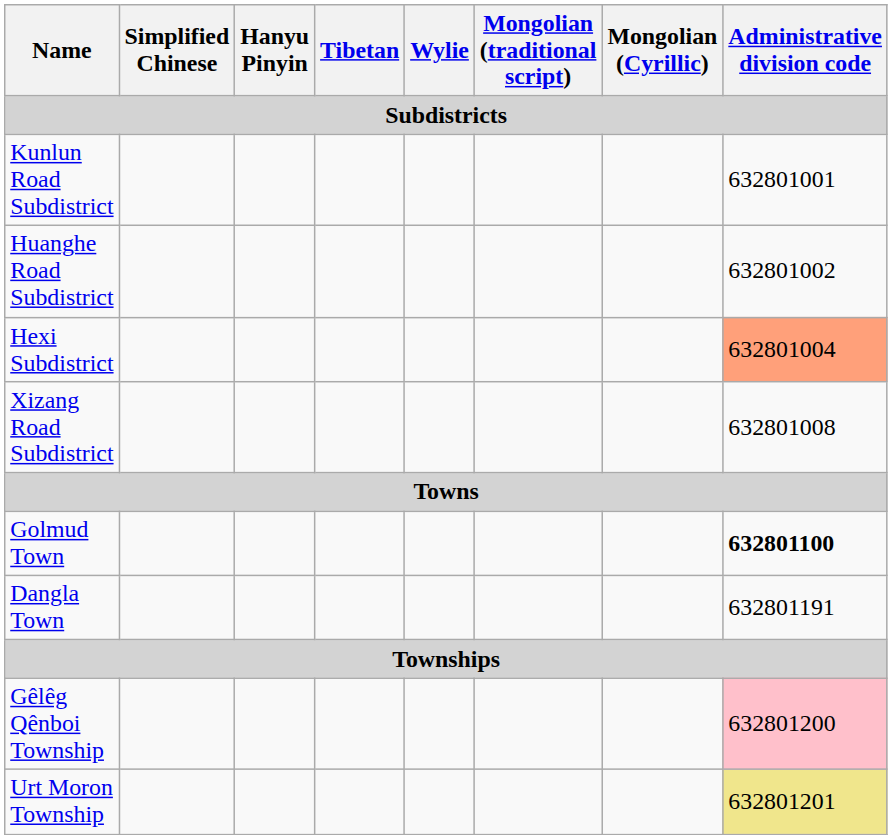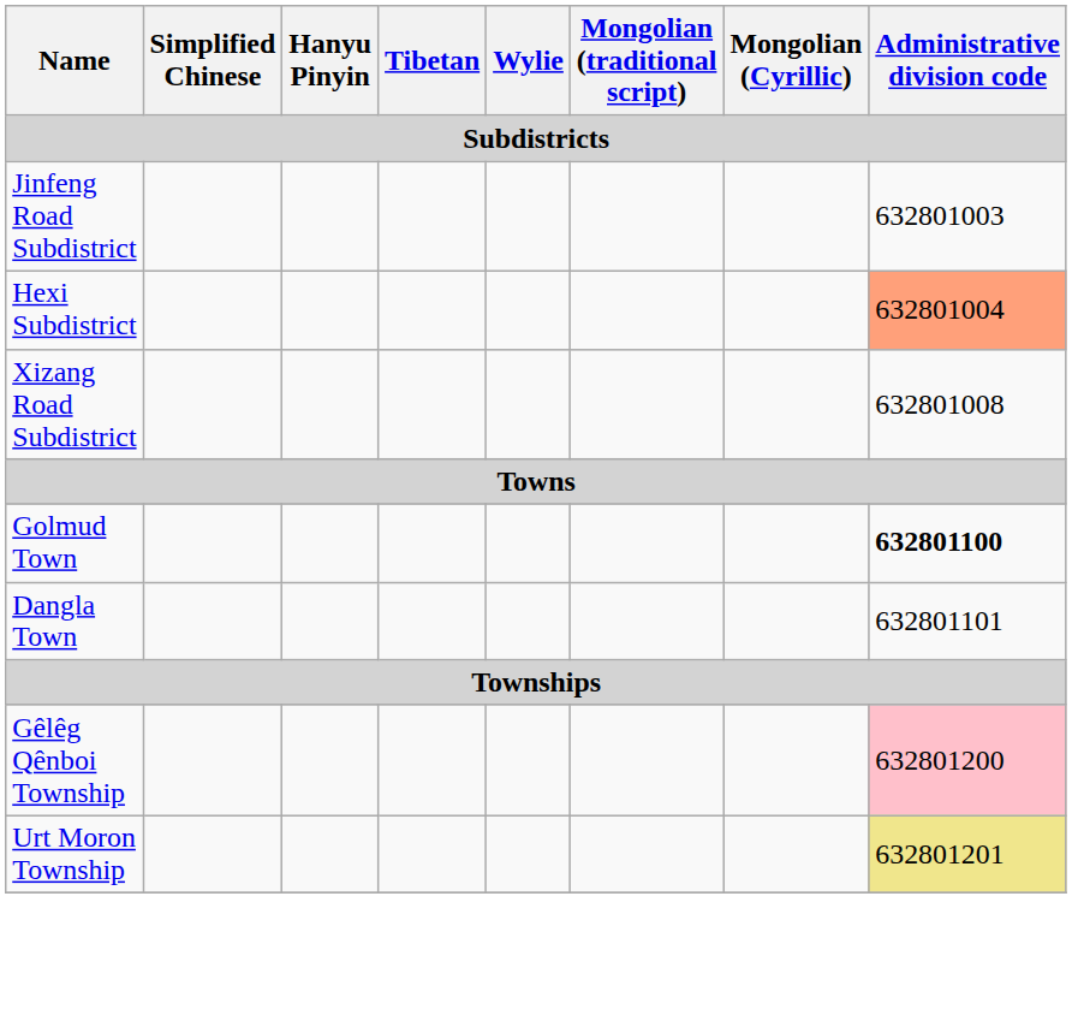- row: Kunlun Road Subdistrict | 632801001
- row: Huanghe Road Subdistrict | 632801002
+ row: Jinfeng Road Subdistrict | 632801003
Dangla Town | Administrative division code: 632801191 -> 632801101
